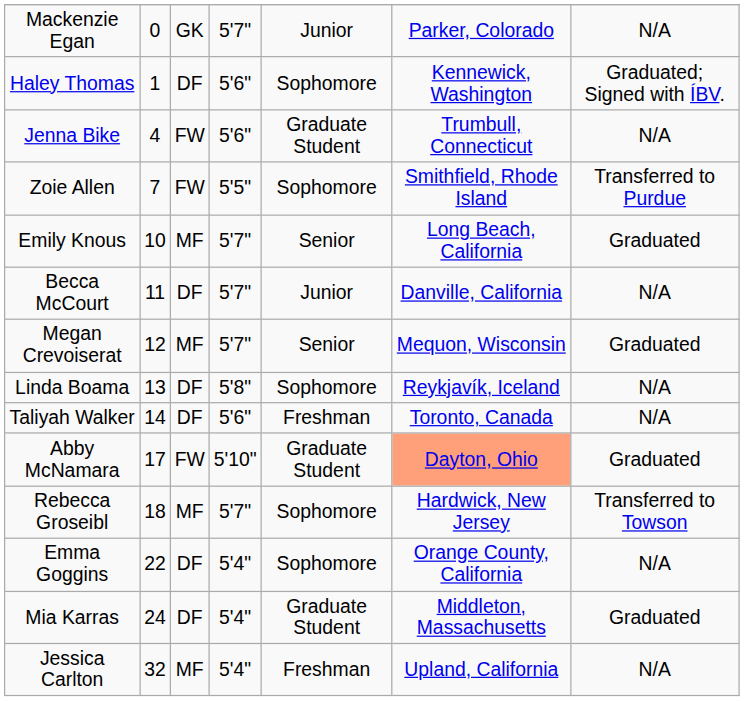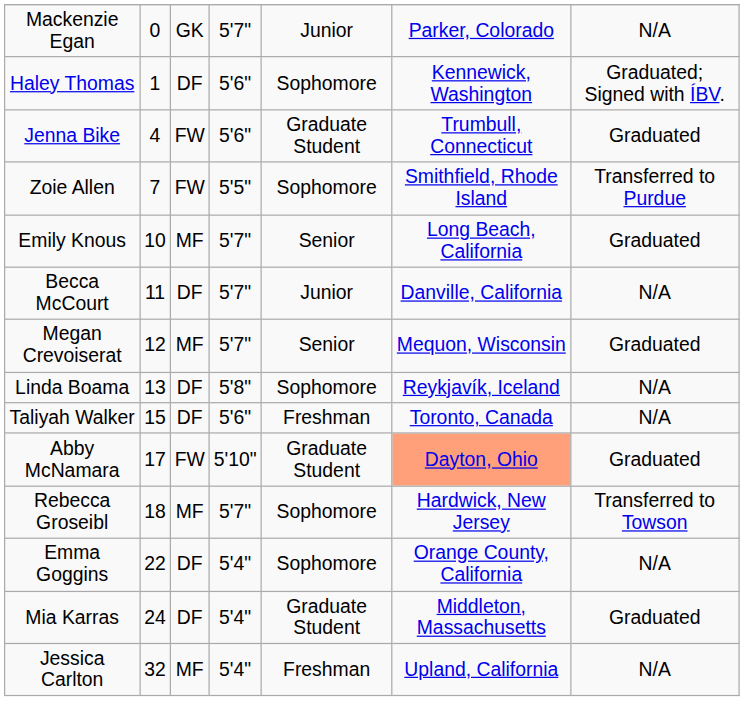Jenna Bike | column 7: N/A -> Graduated
Taliyah Walker | column 2: 14 -> 15
